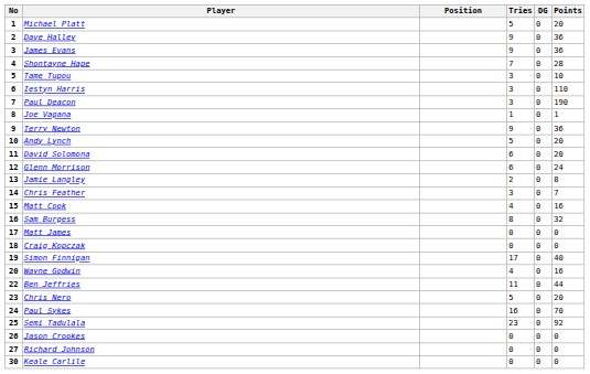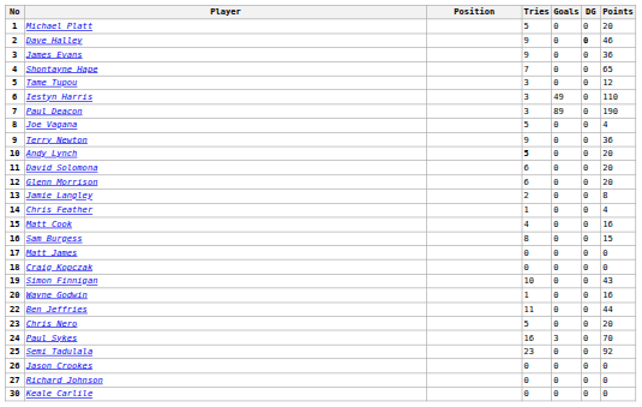+ column: Goals | 0 | 0 | 0 | 0 | 0 | 49 | 89 | 0 | 0 | 0 | 0 | 0 | 0 | 0 | 0 | 0 | 0 | 0 | 0 | 0 | 0 | 0 | 3 | 0 | 0 | 0 | 0
Dave Halley | DG: normal -> bold
Dave Halley | Points: 36 -> 46
Shontayne Hape | Points: 28 -> 65
Tame Tupou | Points: 10 -> 12
Joe Vagana | Tries: 1 -> 5
Joe Vagana | Points: 1 -> 4
Andy Lynch | Tries: normal -> bold
Glenn Morrison | Points: 24 -> 20
Chris Feather | Tries: 3 -> 1
Chris Feather | Points: 7 -> 4
Sam Burgess | Points: 32 -> 15
Simon Finnigan | Tries: 17 -> 10
Simon Finnigan | Points: 40 -> 43
Wayne Godwin | Tries: 4 -> 1
